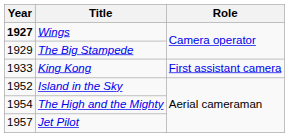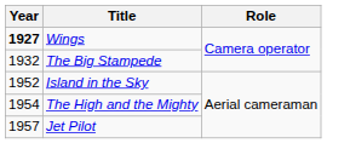The Big Stampede | Year: 1929 -> 1932
- row: 1933 | King Kong | First assistant camera
